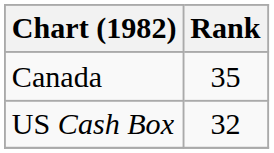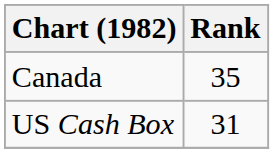US Cash Box | Rank: 32 -> 31
